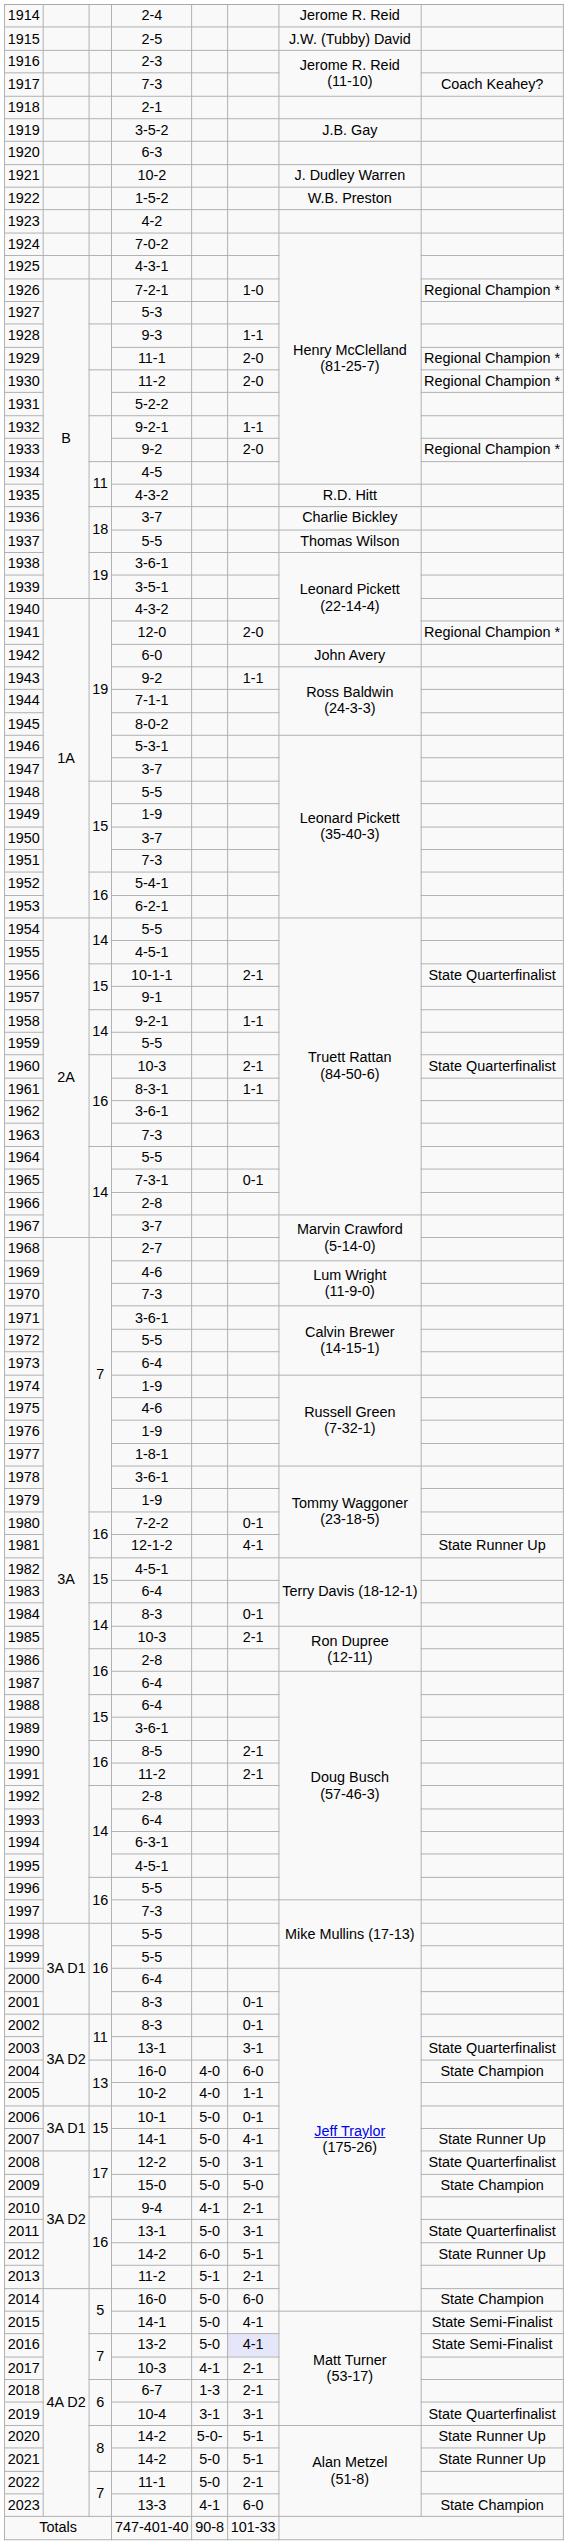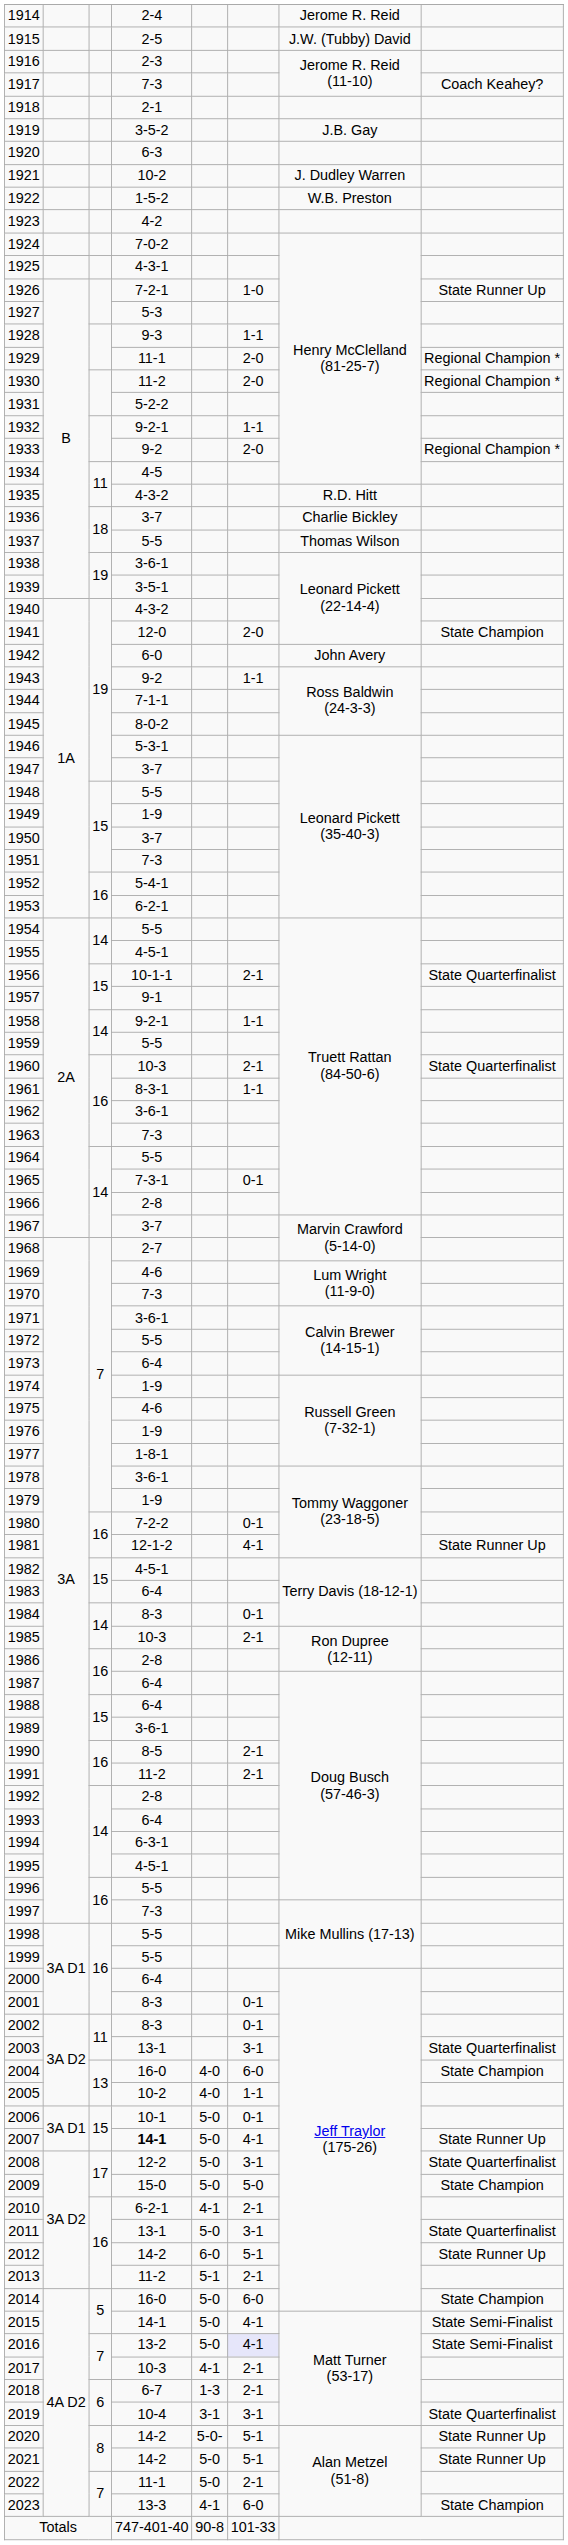1926 | column 8: Regional Champion * -> State Runner Up
1941 | column 8: Regional Champion * -> State Champion
2007 | column 4: normal -> bold
2010 | column 4: 9-4 -> 6-2-1
